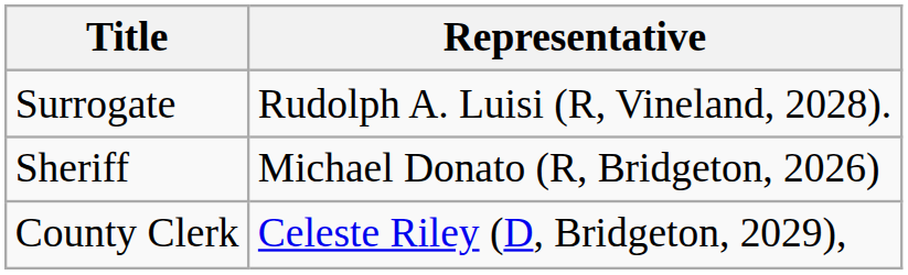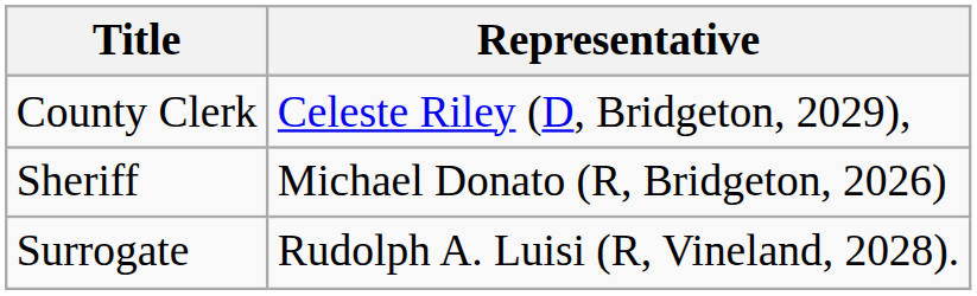rows swapped: County Clerk <-> Surrogate
